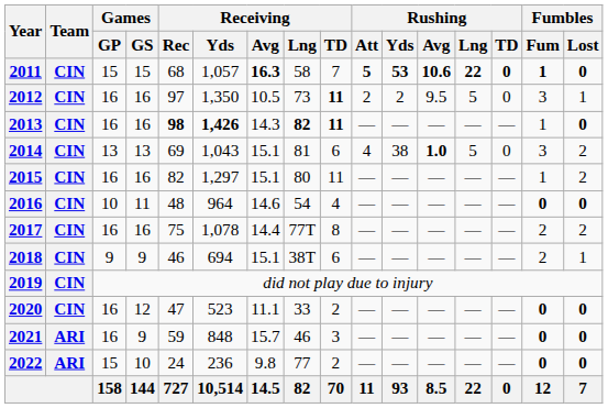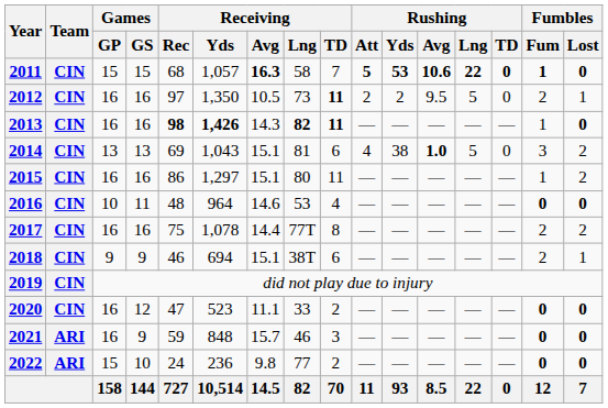2012 | Fumbles / Fum: 3 -> 2
2015 | Receiving / Rec: 82 -> 86
2016 | Receiving / Lng: 54 -> 53
